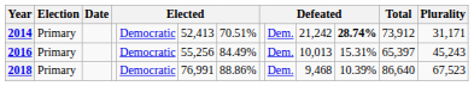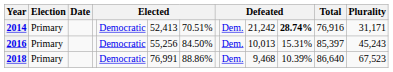2014 | Total: 73,912 -> 76,916
2016 | column 7: 84.49% -> 84.50%
2016 | Total: 65,397 -> 85,397
